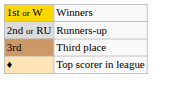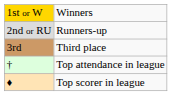+ row: † | Top attendance in league
